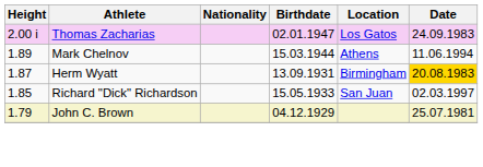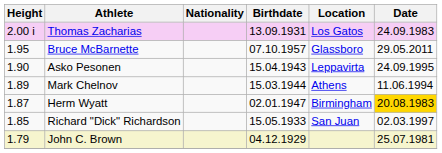Thomas Zacharias | Birthdate: 02.01.1947 -> 13.09.1931
+ row: 1.95 | Bruce McBarnette | 07.10.1957 | Glassboro | 29.05.2011
+ row: 1.90 | Asko Pesonen | 15.04.1943 | Leppavirta | 24.09.1995
Herm Wyatt | Birthdate: 13.09.1931 -> 02.01.1947
